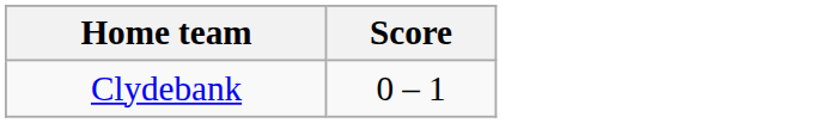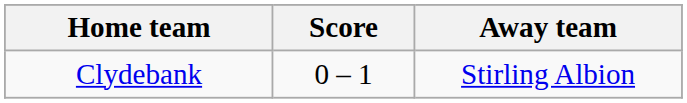+ column: Away team | Stirling Albion
